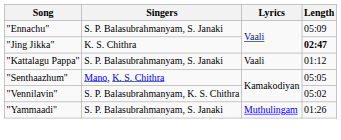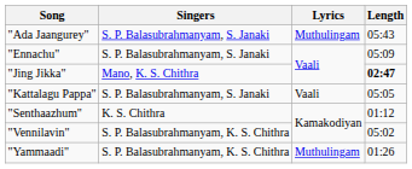+ row: "Ada Jaangurey" | S. P. Balasubrahmanyam, S. Janaki | Muthulingam | 05:43
"Jing Jikka" | Singers: K. S. Chithra -> Mano, K. S. Chithra
"Kattalagu Pappa" | Length: 01:12 -> 05:05
"Senthaazhum" | Singers: Mano, K. S. Chithra -> K. S. Chithra
"Senthaazhum" | Length: 05:05 -> 01:12
"Yammaadi" | Singers: S. P. Balasubrahmanyam, S. Janaki -> S. P. Balasubrahmanyam, K. S. Chithra
